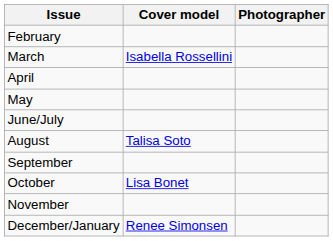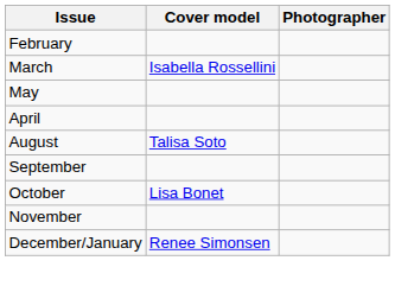rows swapped: April <-> May
- row: June/July
